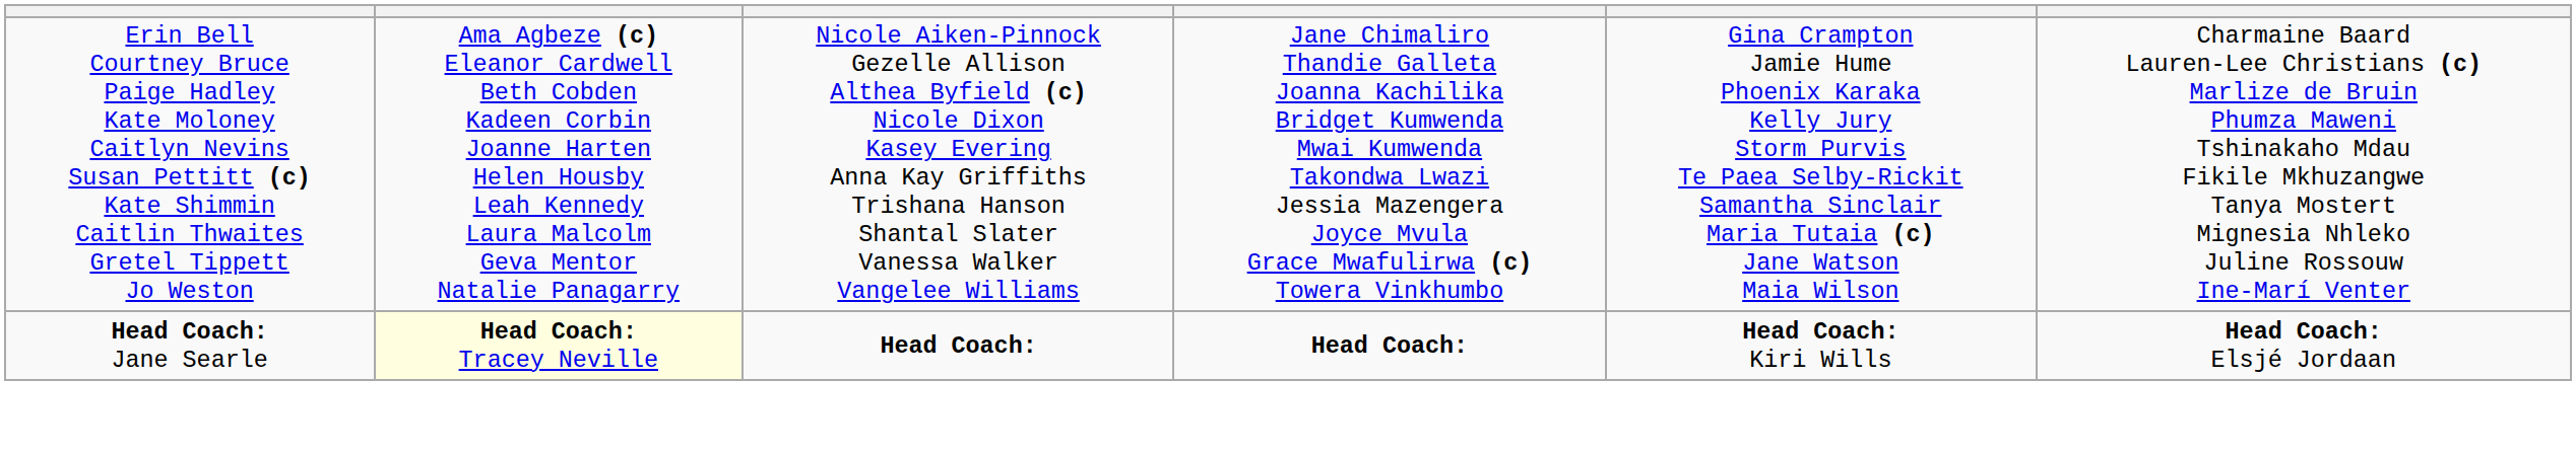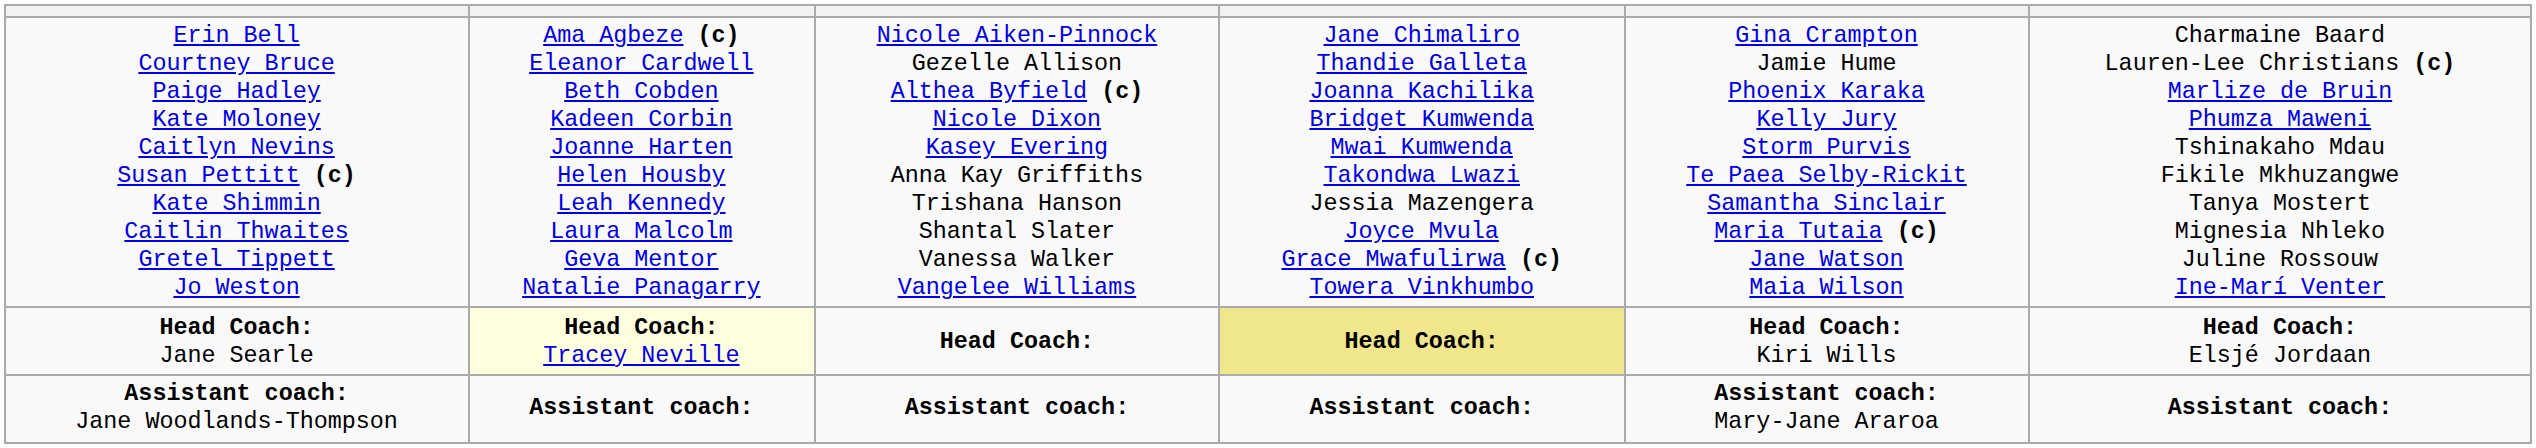Head Coach: Jane Searle | column 4: no background -> khaki background
+ row: Assistant coach: Jane Woodlands-Thompson | Assistant coach: | Assistant coach: | Assistant coach: | Assistant coach: Mary-Jane Araroa | Assistant coach:
